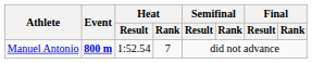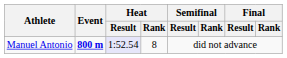Manuel Antonio | Heat / Result: no background -> lavender background
Manuel Antonio | Heat / Rank: 7 -> 8
